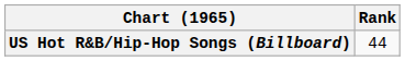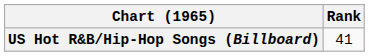US Hot R&B/Hip-Hop Songs (Billboard) | Rank: 44 -> 41
